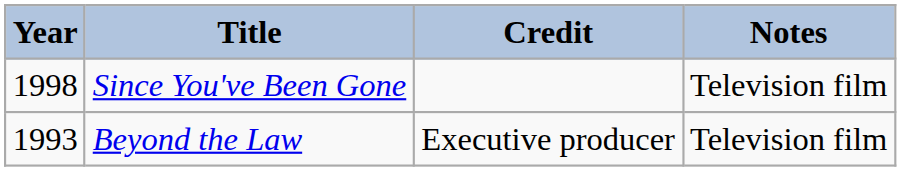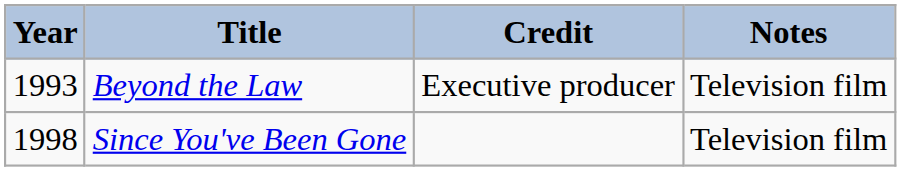rows swapped: Beyond the Law <-> Since You've Been Gone
